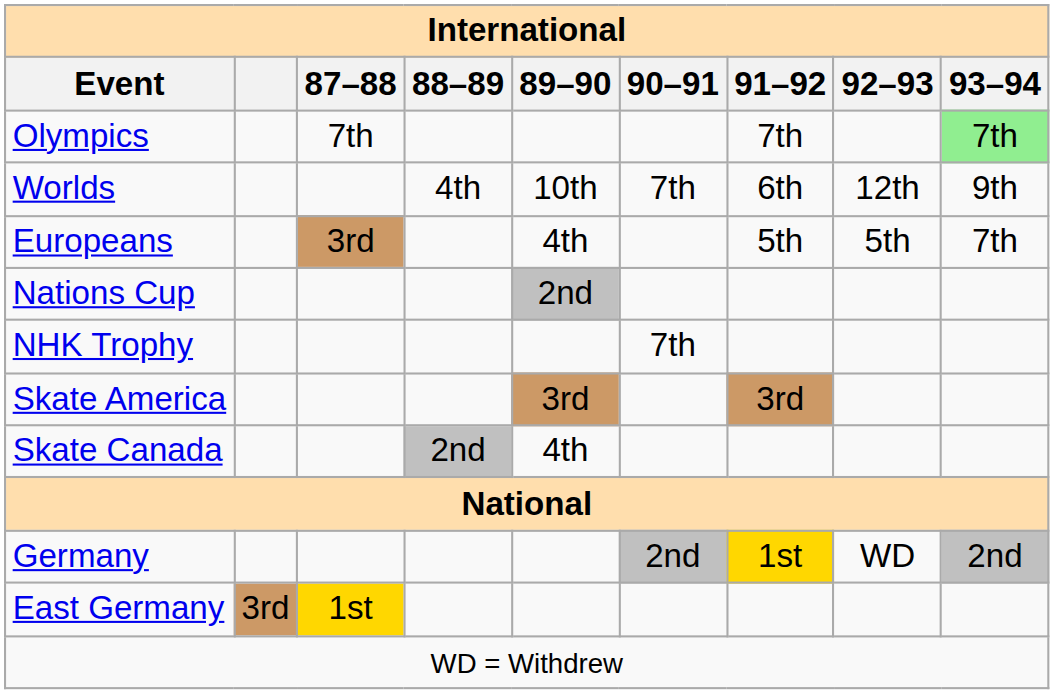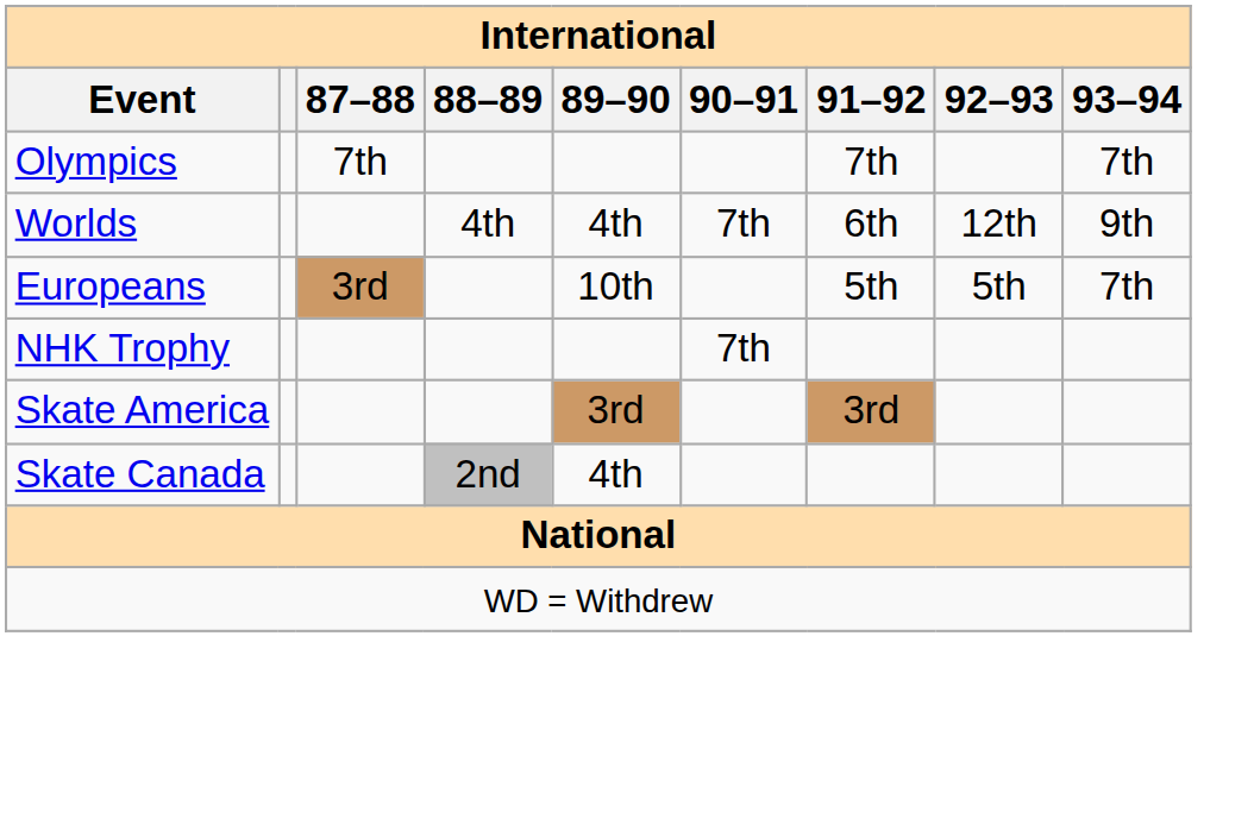Olympics | 93–94: lightgreen background -> no background
Worlds | 89–90: 10th -> 4th
Europeans | 89–90: 4th -> 10th
- row: Nations Cup | 2nd
- row: Germany | 2nd | 1st | WD | 2nd
- row: East Germany | 3rd | 1st
